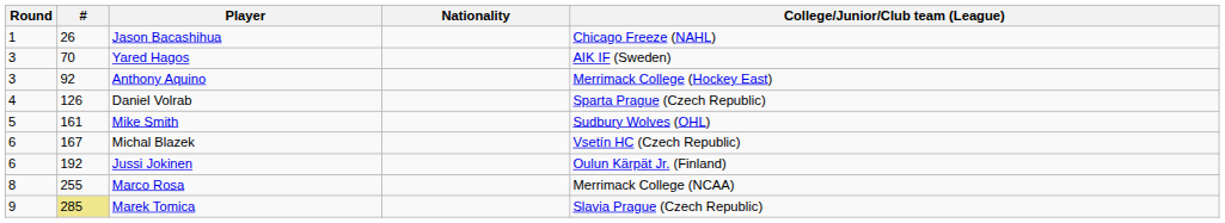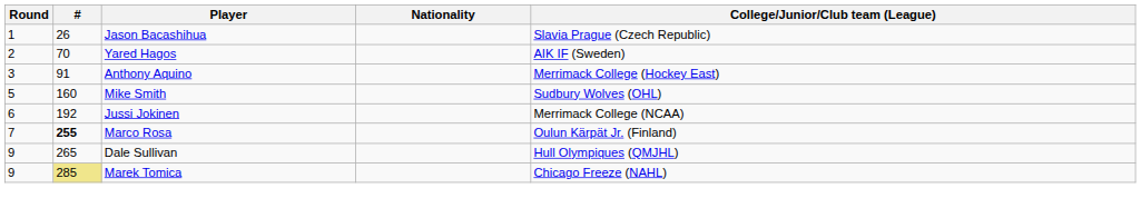Jason Bacashihua | College/Junior/Club team (League): Chicago Freeze (NAHL) -> Slavia Prague (Czech Republic)
Yared Hagos | Round: 3 -> 2
Anthony Aquino | #: 92 -> 91
- row: 4 | 126 | Daniel Volrab | Sparta Prague (Czech Republic)
Mike Smith | #: 161 -> 160
- row: 6 | 167 | Michal Blazek | Vsetín HC (Czech Republic)
Jussi Jokinen | College/Junior/Club team (League): Oulun Kärpät Jr. (Finland) -> Merrimack College (NCAA)
Marco Rosa | Round: 8 -> 7
Marco Rosa | #: normal -> bold
Marco Rosa | College/Junior/Club team (League): Merrimack College (NCAA) -> Oulun Kärpät Jr. (Finland)
+ row: 9 | 265 | Dale Sullivan | Hull Olympiques (QMJHL)
Marek Tomica | College/Junior/Club team (League): Slavia Prague (Czech Republic) -> Chicago Freeze (NAHL)
